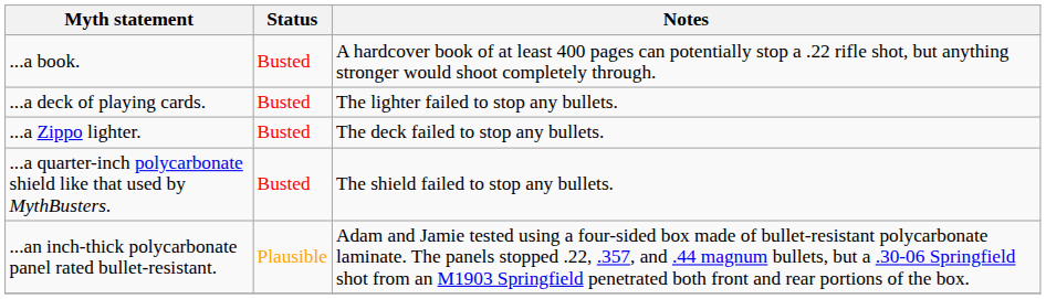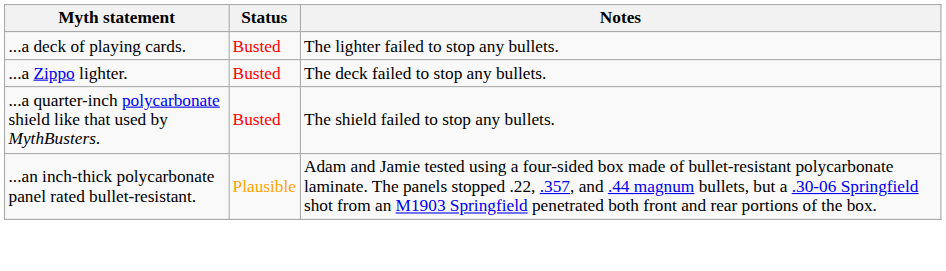- row: ...a book. | Busted | A hardcover book of at least 400 pages can potentially stop a .22 rifle shot, but anything stronger would shoot completely through.
